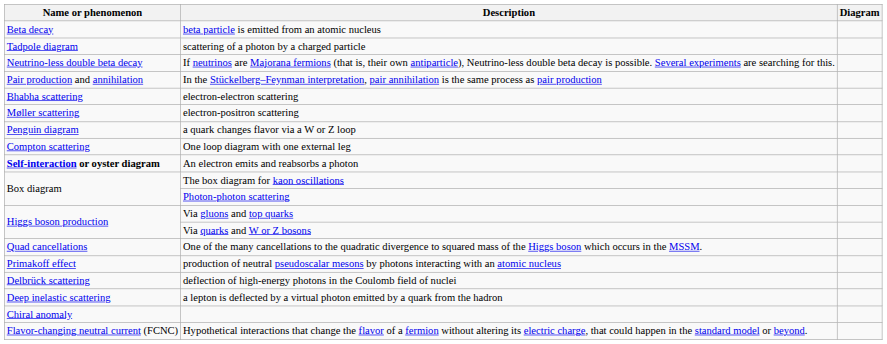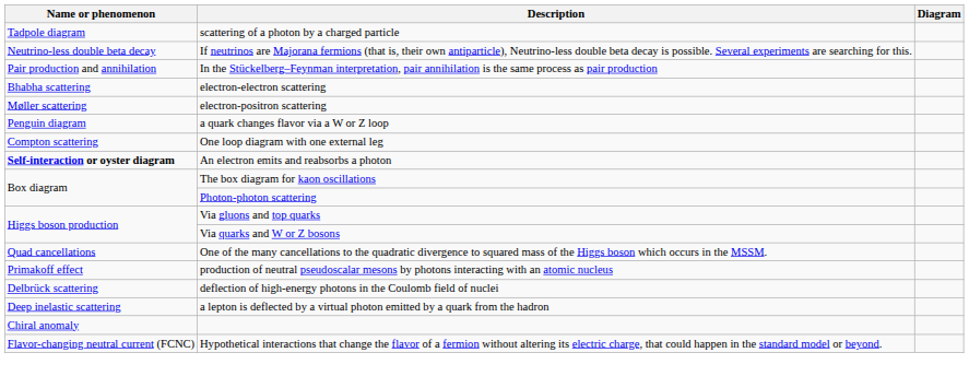- row: Beta decay | beta particle is emitted from an atomic nucleus
